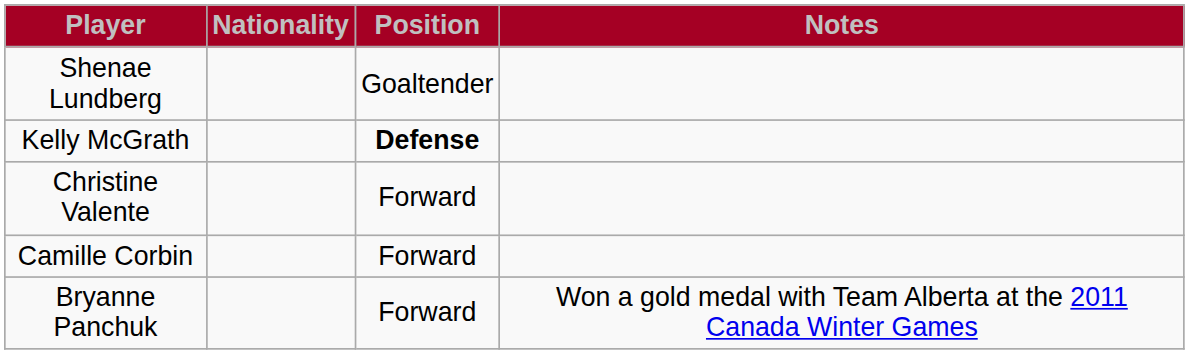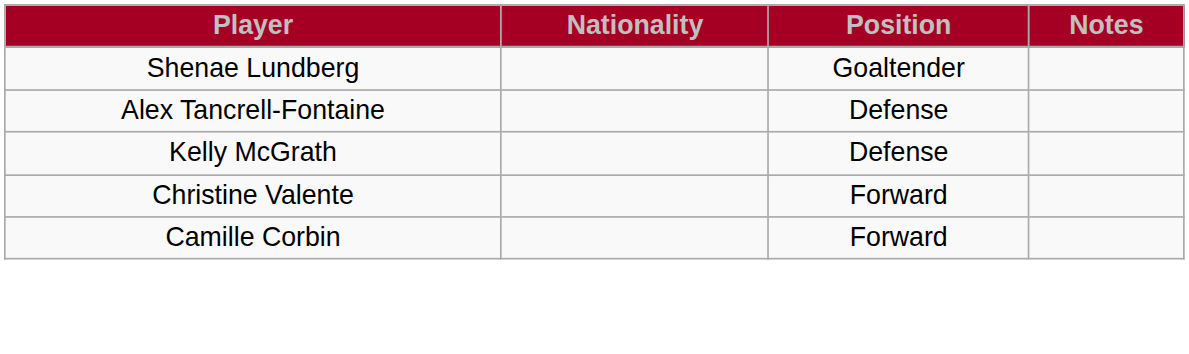+ row: Alex Tancrell-Fontaine | Defense
Kelly McGrath | Position: bold -> normal
- row: Bryanne Panchuk | Forward | Won a gold medal with Team Alberta at the 2011 Canada Winter Games
